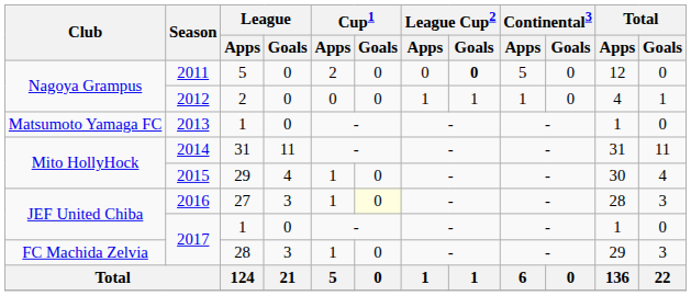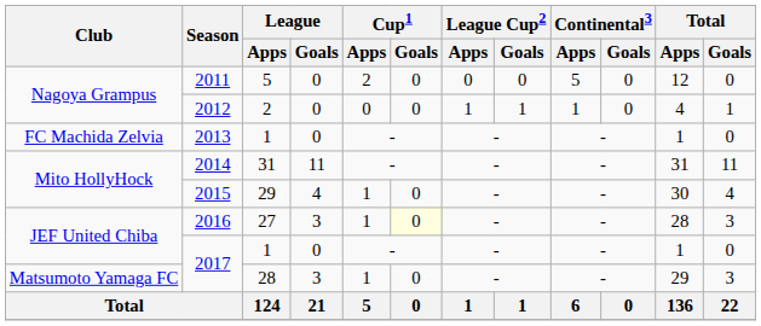2011 | League Cup2 / Goals: bold -> normal
2013 | Club: Matsumoto Yamaga FC -> FC Machida Zelvia
2017 / 28 | Club: FC Machida Zelvia -> Matsumoto Yamaga FC
